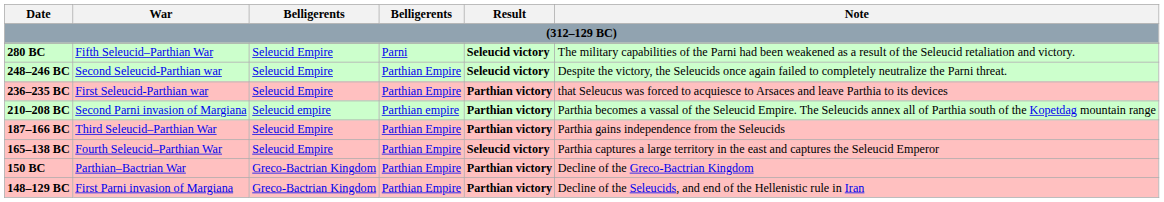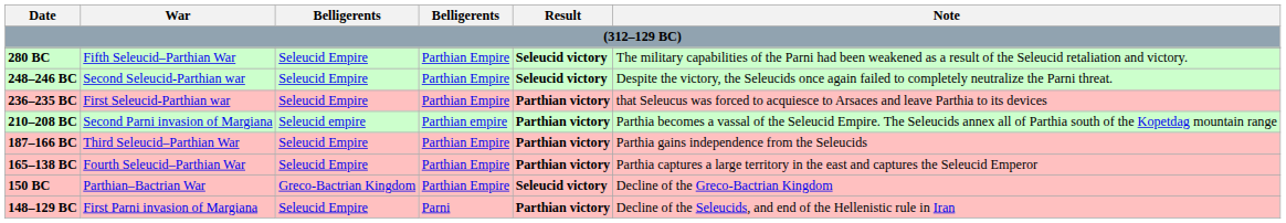280 BC | column 4: Parni -> Parthian Empire
165–138 BC | Result: Seleucid victory -> Parthian victory
150 BC | Result: Parthian victory -> Seleucid victory
148–129 BC | column 3: Greco-Bactrian Kingdom -> Seleucid Empire
148–129 BC | column 4: Parthian Empire -> Parni
